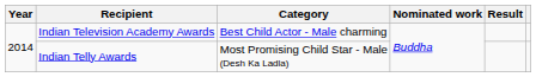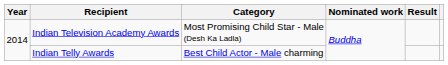Indian Television Academy Awards | Category: Best Child Actor - Male charming -> Most Promising Child Star - Male (Desh Ka Ladla)
Indian Telly Awards | Category: Most Promising Child Star - Male (Desh Ka Ladla) -> Best Child Actor - Male charming
